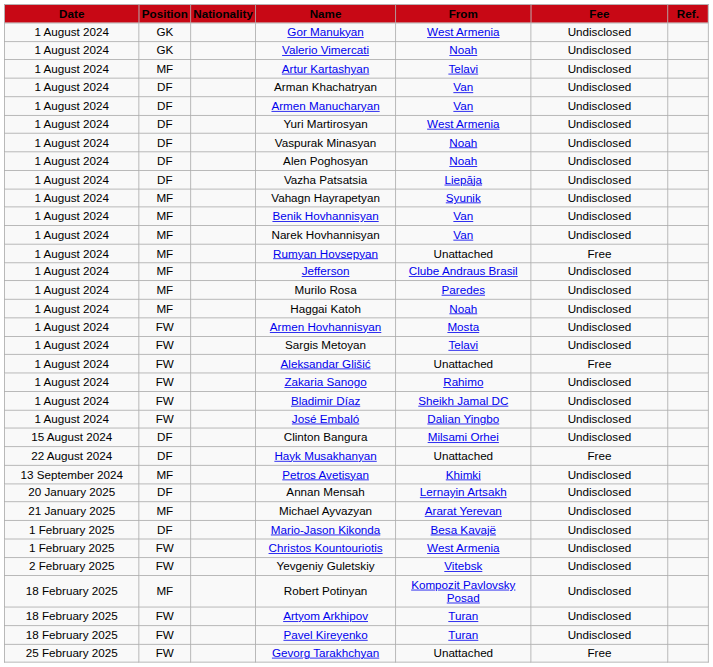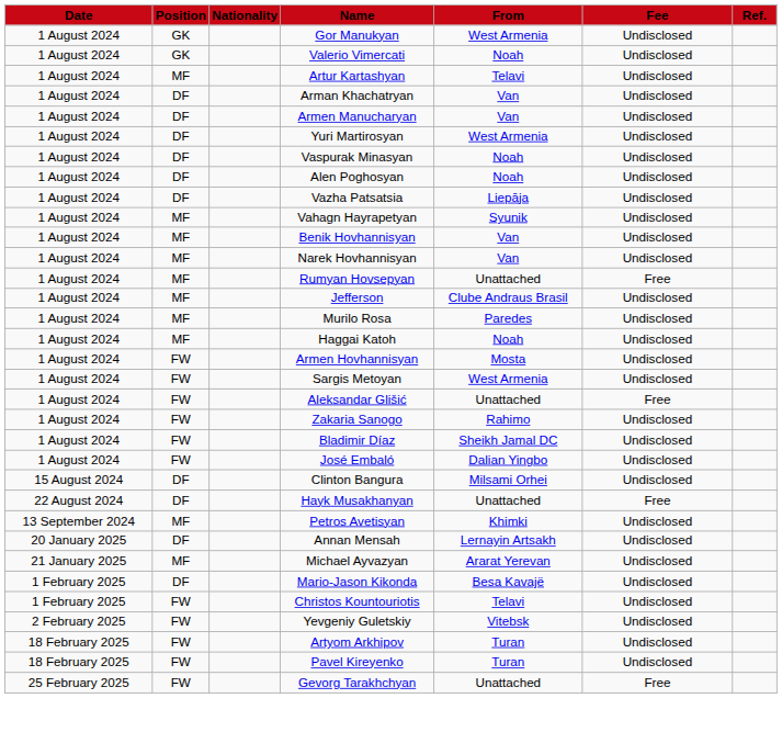Sargis Metoyan | From: Telavi -> West Armenia
Christos Kountouriotis | From: West Armenia -> Telavi
- row: 18 February 2025 | MF | Robert Potinyan | Kompozit Pavlovsky Posad | Undisclosed
